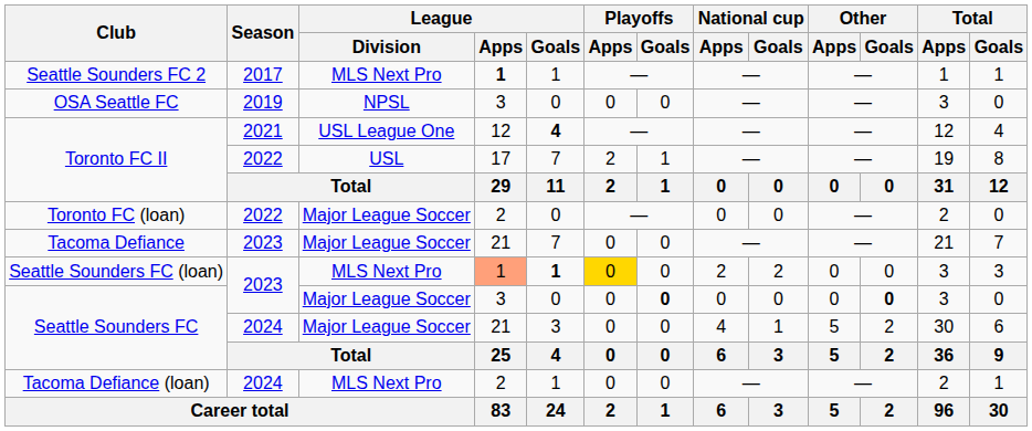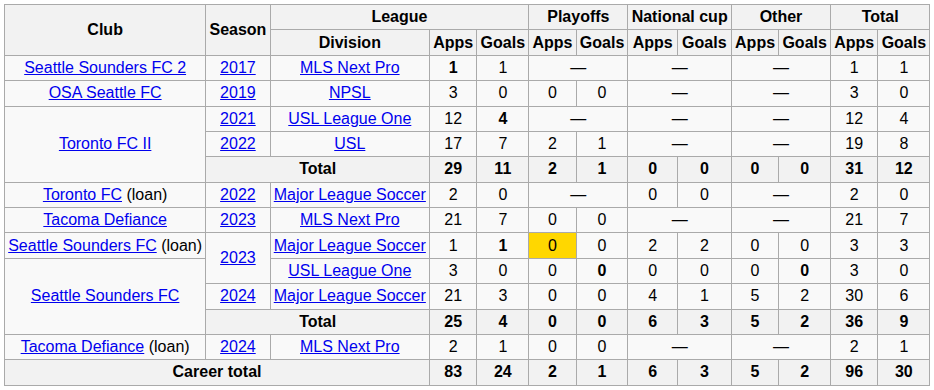Tacoma Defiance | League / Division: Major League Soccer -> MLS Next Pro
Seattle Sounders FC (loan) | League / Division: MLS Next Pro -> Major League Soccer
Seattle Sounders FC (loan) | League / Apps: lightsalmon background -> no background
Seattle Sounders FC / 2023 | League / Division: Major League Soccer -> USL League One
